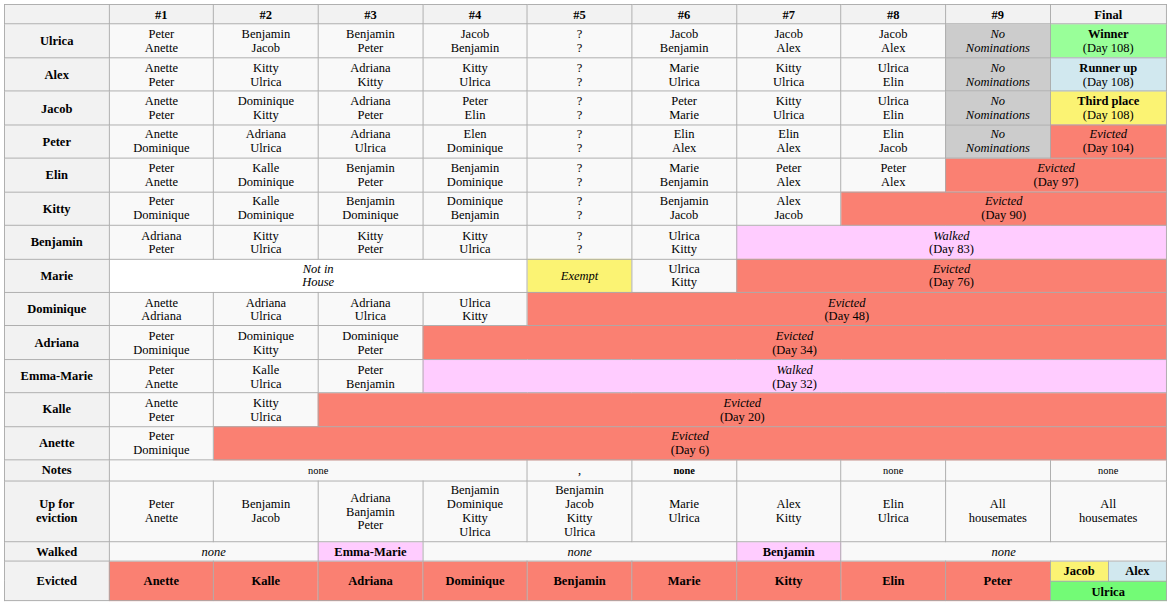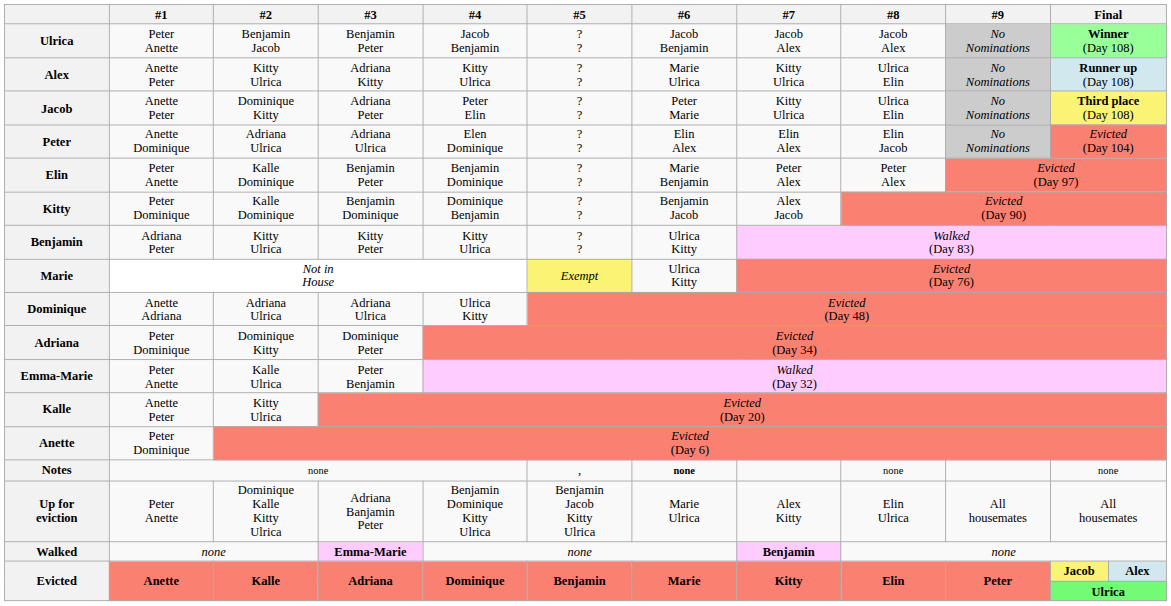Up for eviction | #2: Benjamin Jacob -> Dominique Kalle Kitty Ulrica
